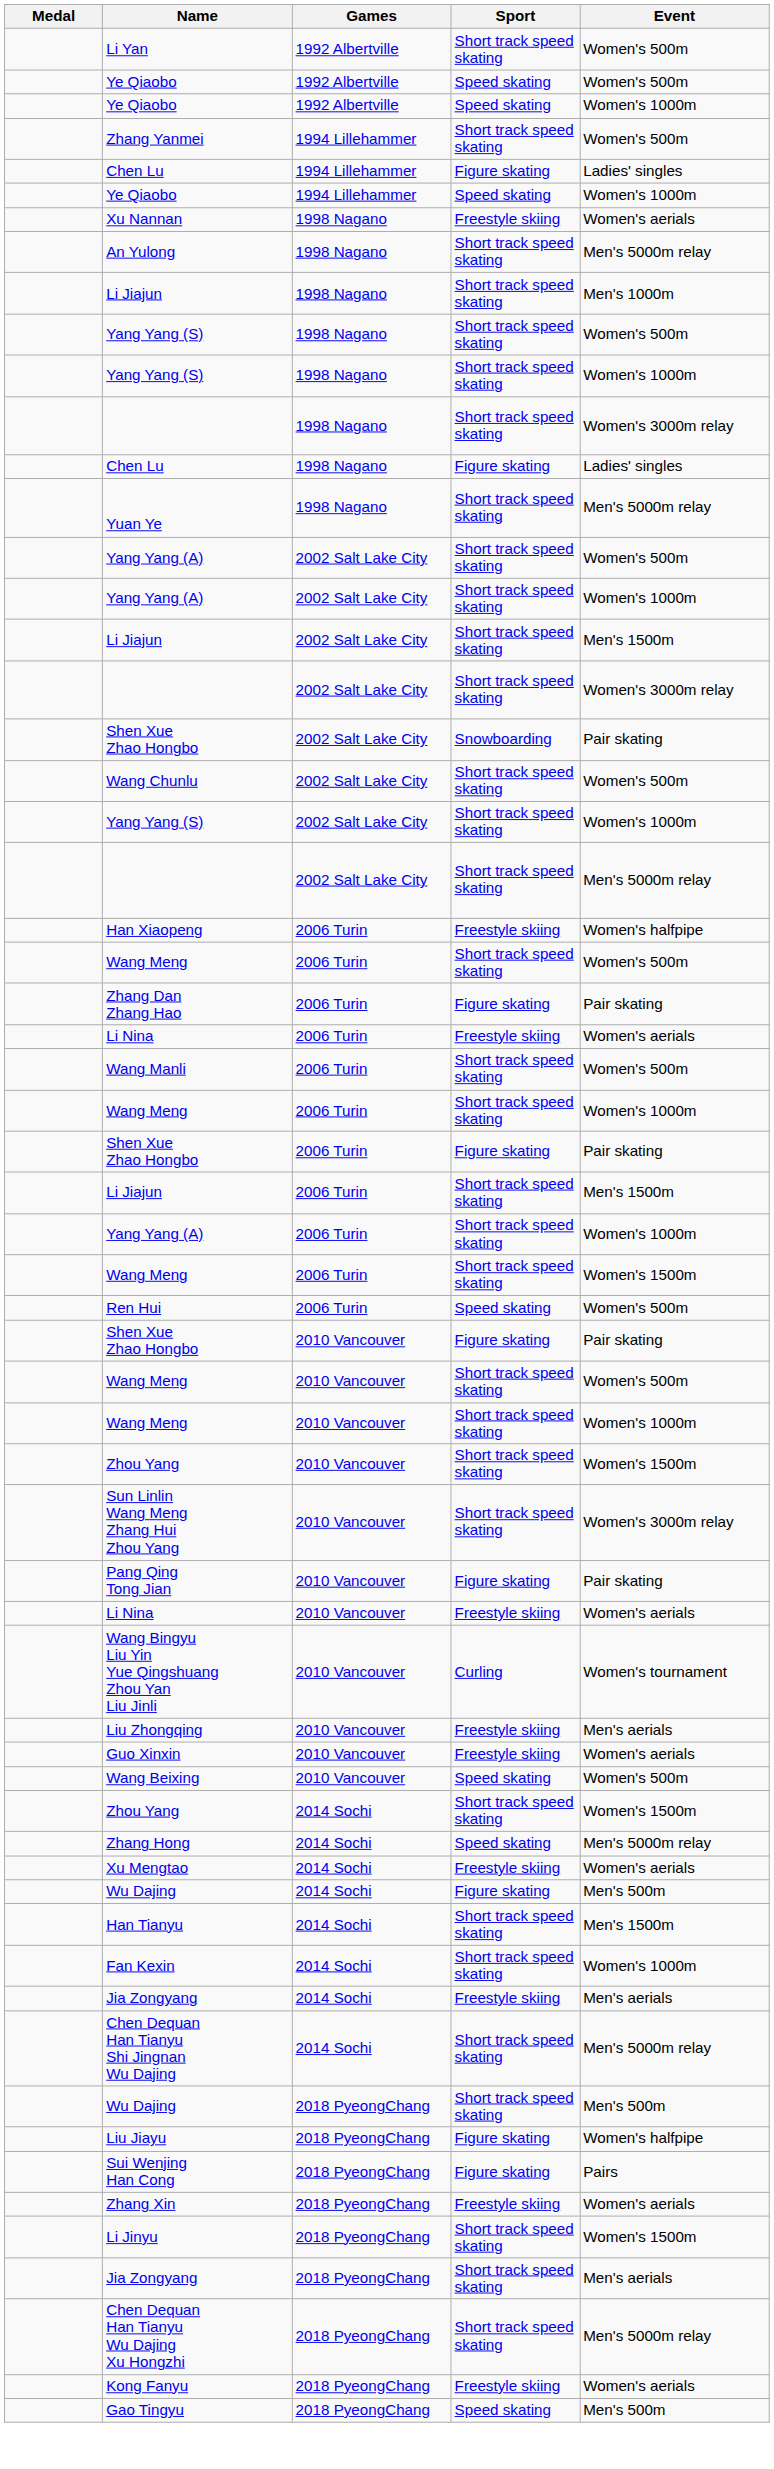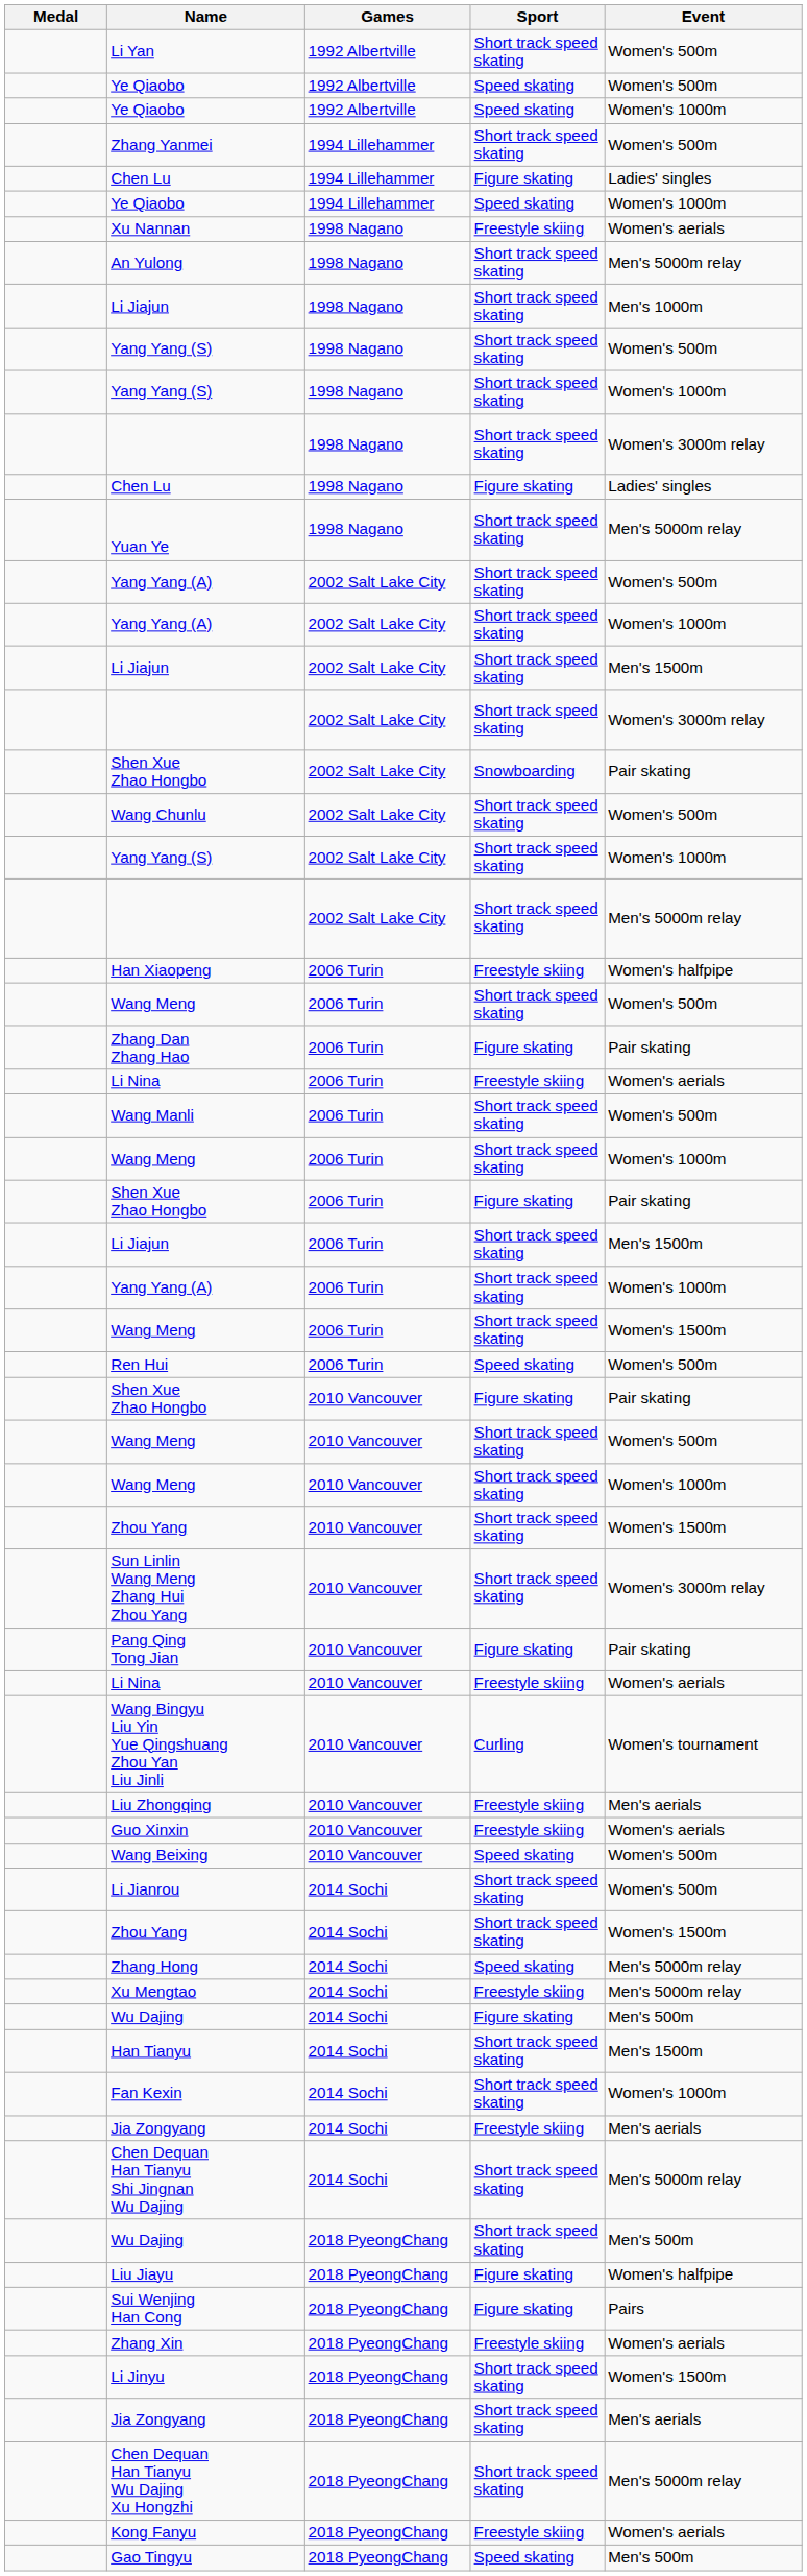+ row: Li Jianrou | 2014 Sochi | Short track speed skating | Women's 500m
Xu Mengtao | Event: Women's aerials -> Men's 5000m relay
